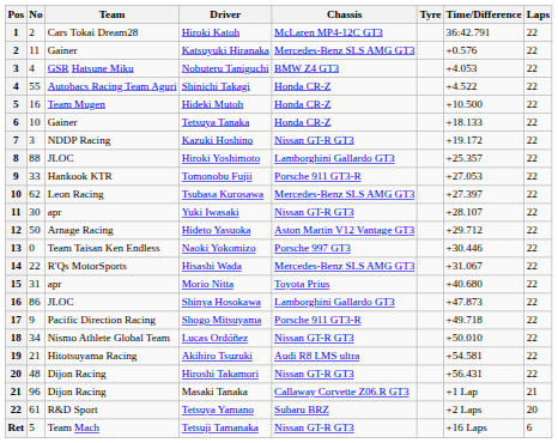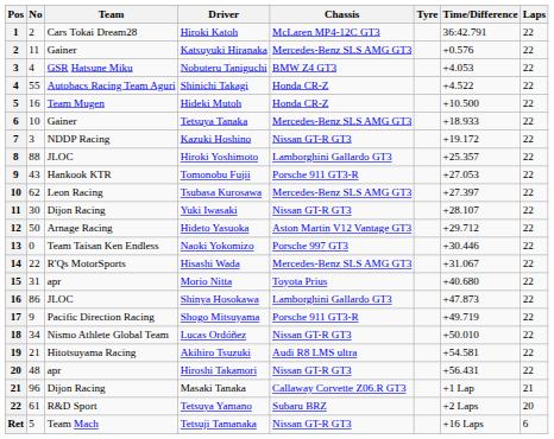Tetsuya Tanaka | Chassis: Honda CR-Z -> Mercedes-Benz SLS AMG GT3
Tetsuya Tanaka | Time/Difference: +18.133 -> +18.933
Tomonobu Fujii | No: 33 -> 43
Yuki Iwasaki | Team: apr -> Dijon Racing
Shogo Mitsuyama | Time/Difference: +49.718 -> +49.719
Hiroshi Takamori | Team: Dijon Racing -> apr
